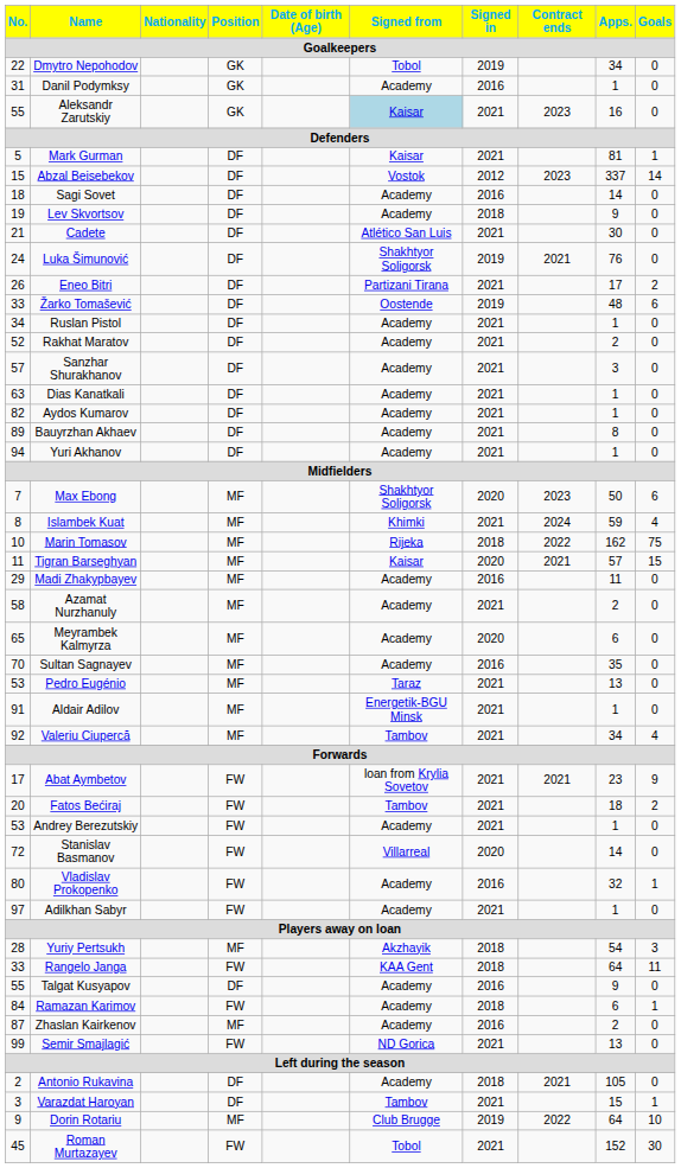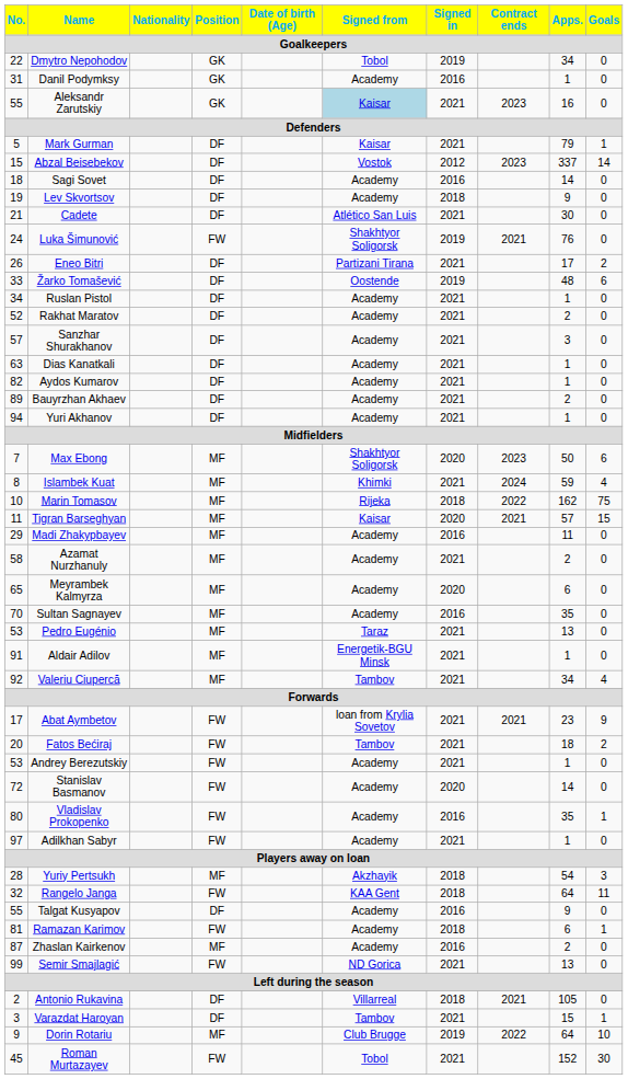Mark Gurman | Apps.: 81 -> 79
Luka Šimunović | Position: DF -> FW
Bauyrzhan Akhaev | Apps.: 8 -> 2
Stanislav Basmanov | Signed from: Villarreal -> Academy
Vladislav Prokopenko | Apps.: 32 -> 35
Rangelo Janga | No.: 33 -> 32
Ramazan Karimov | No.: 84 -> 81
Antonio Rukavina | Signed from: Academy -> Villarreal
